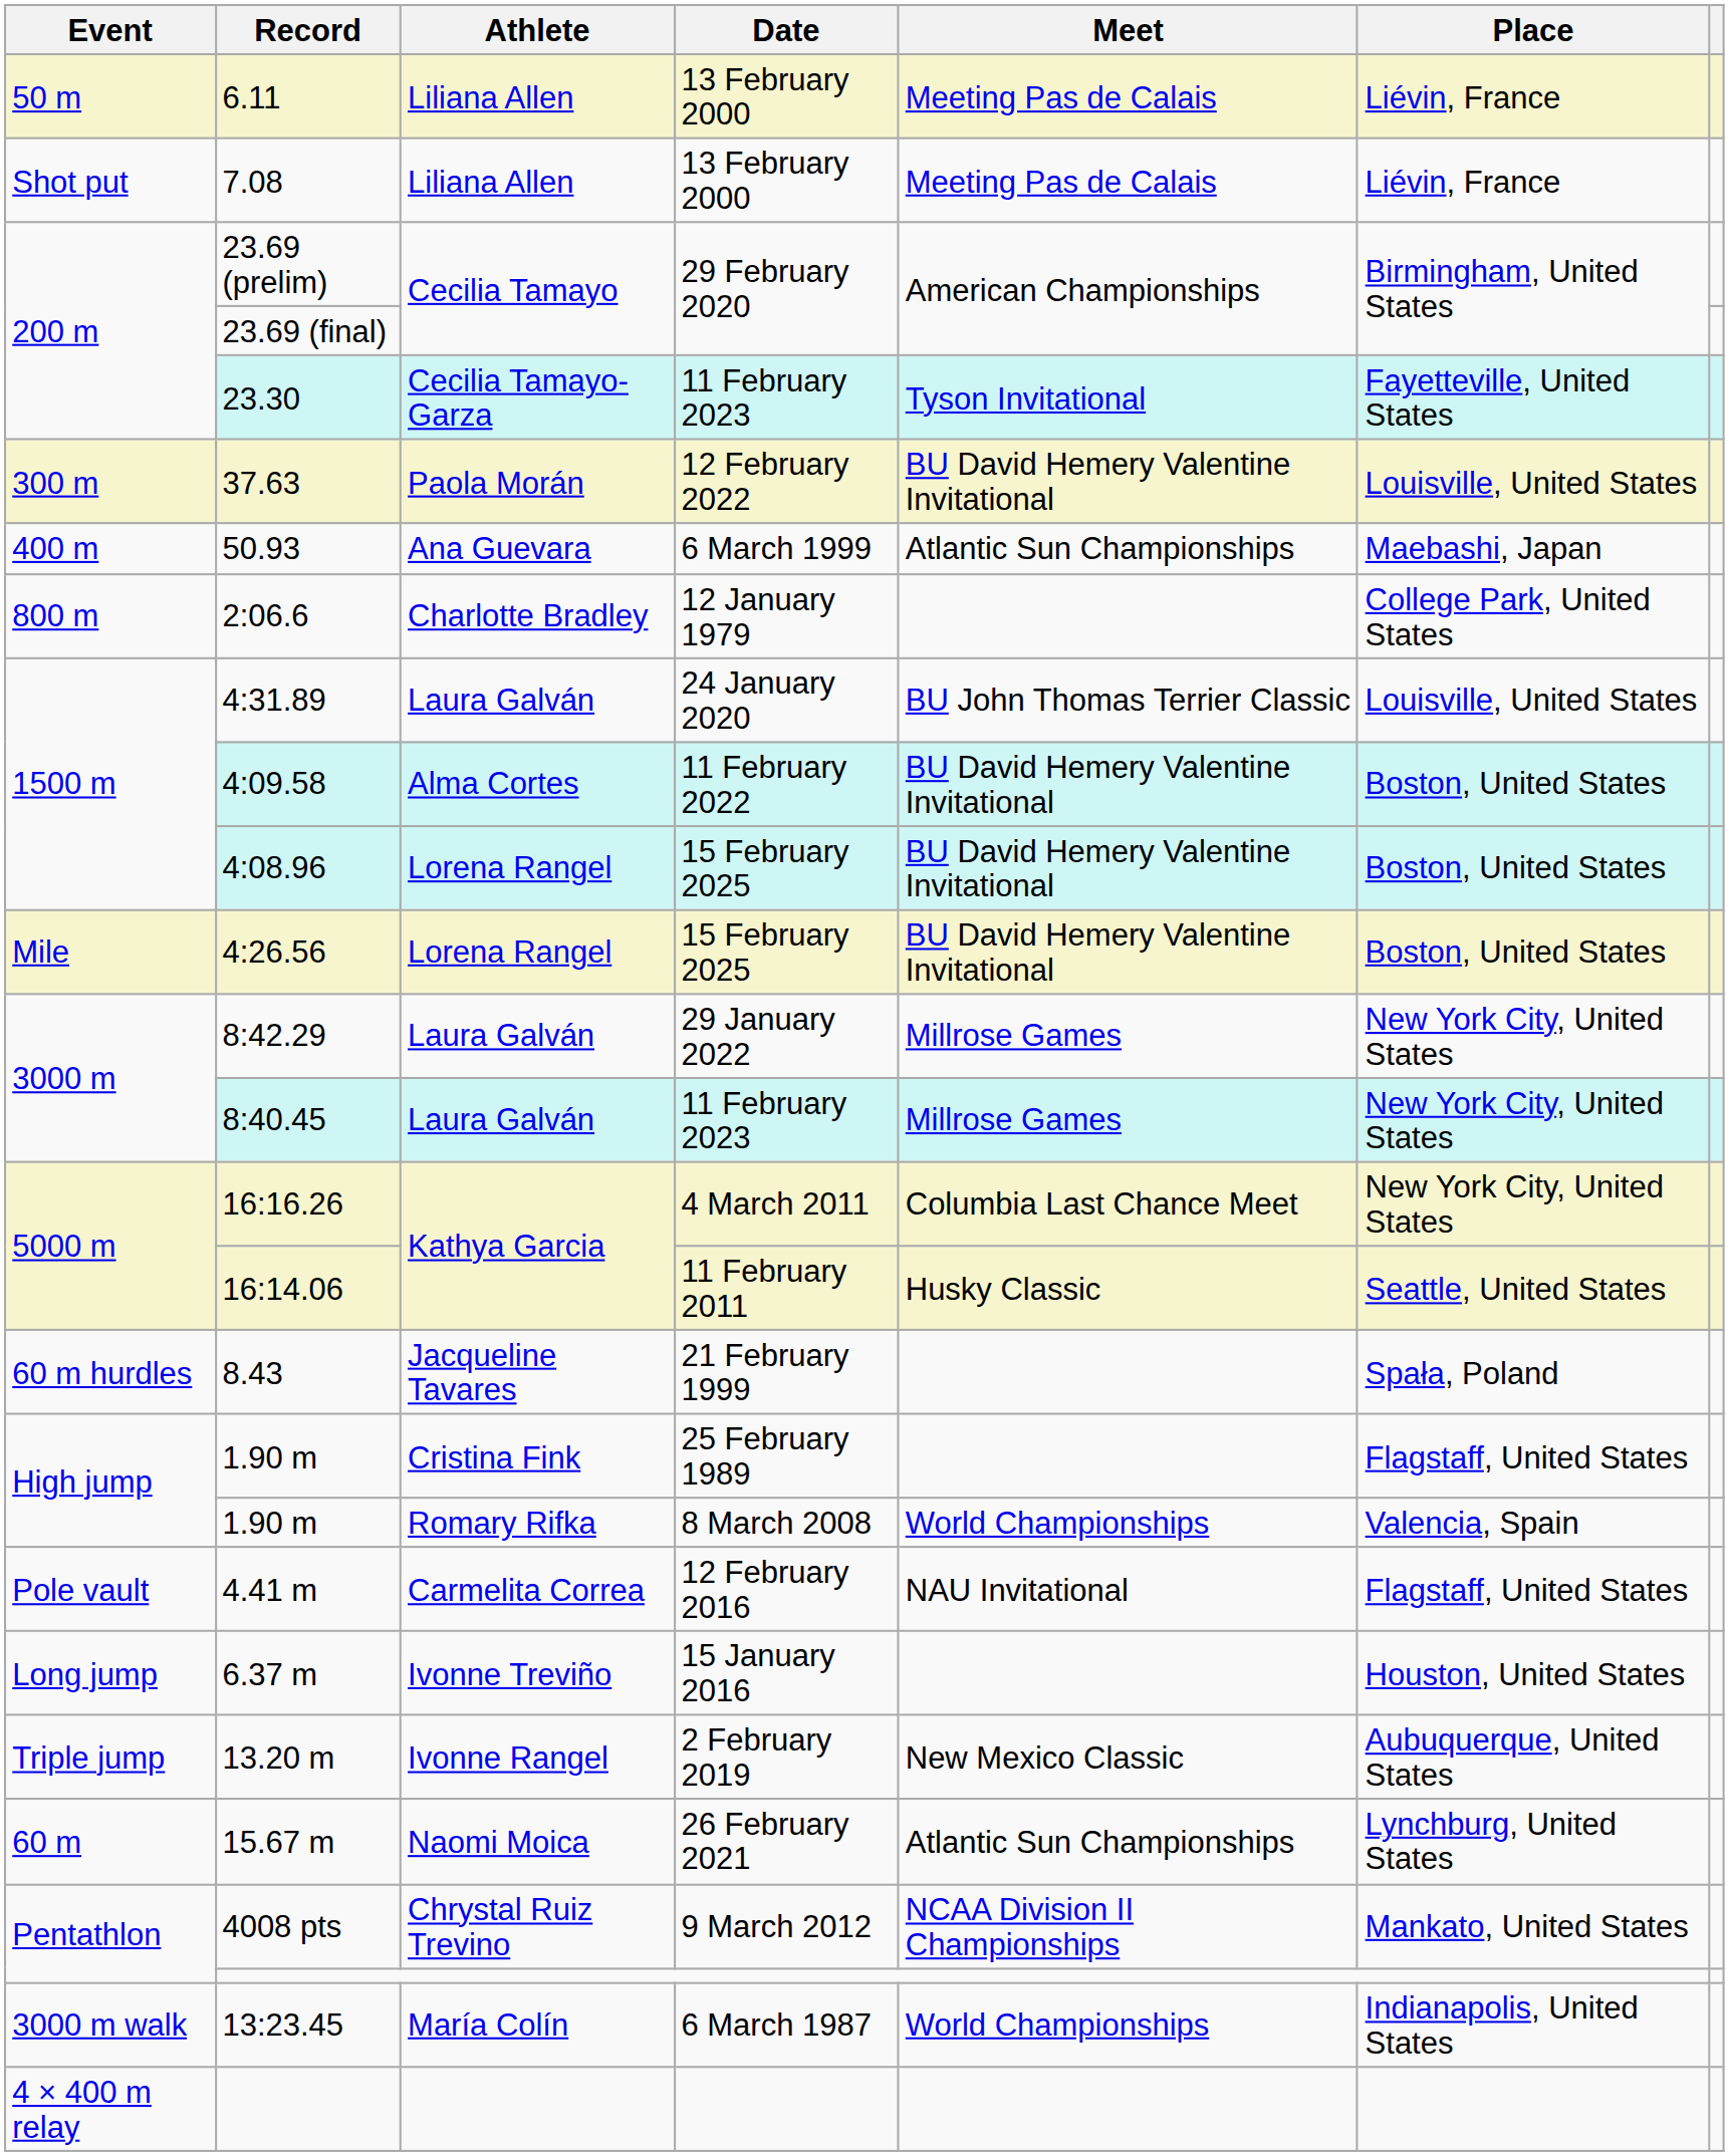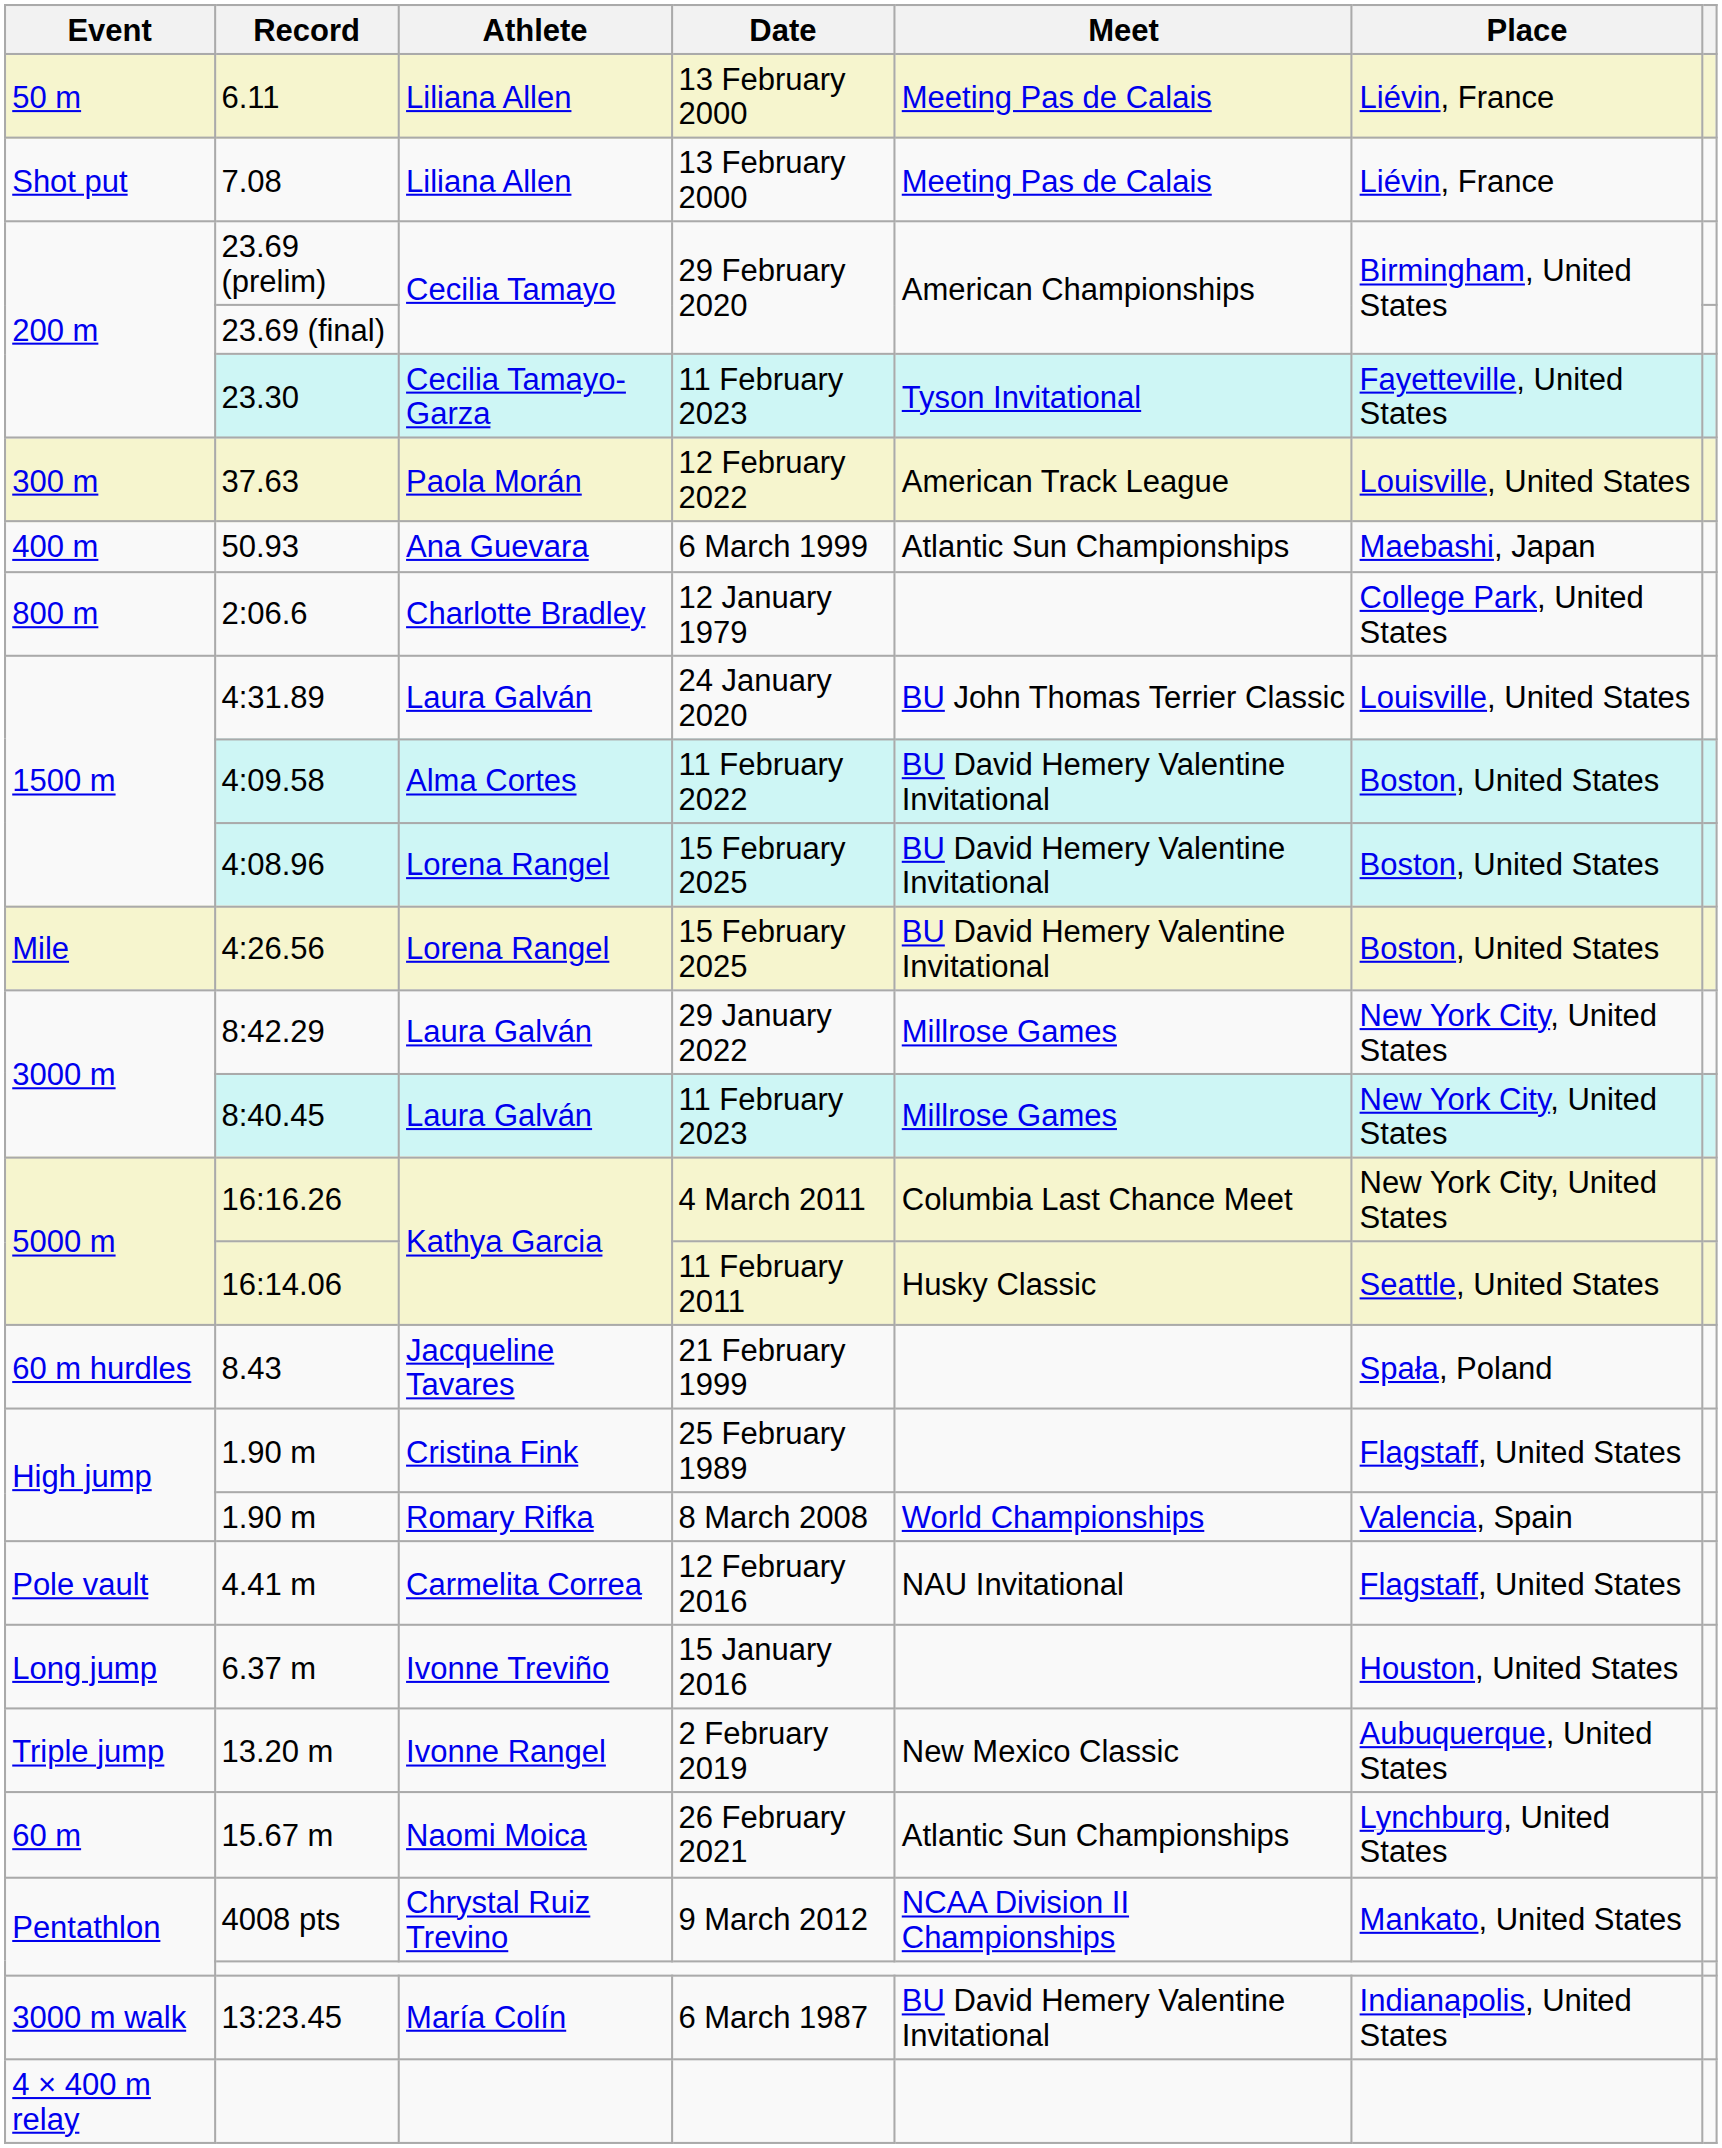37.63 | Meet: BU David Hemery Valentine Invitational -> American Track League
13:23.45 | Meet: World Championships -> BU David Hemery Valentine Invitational
